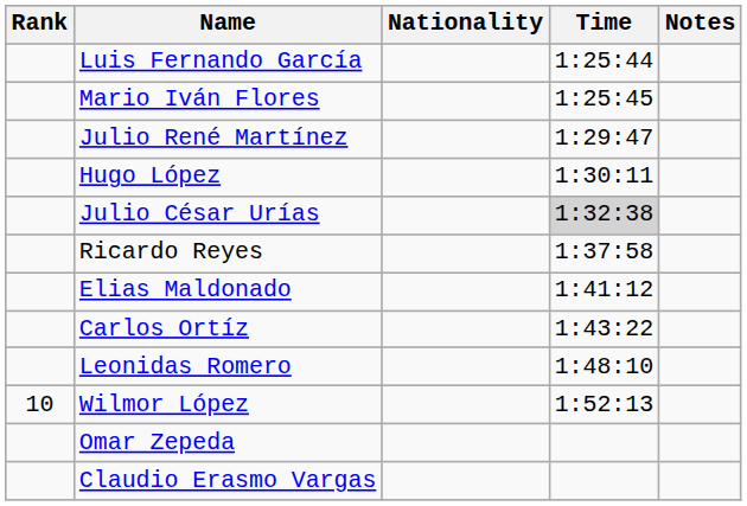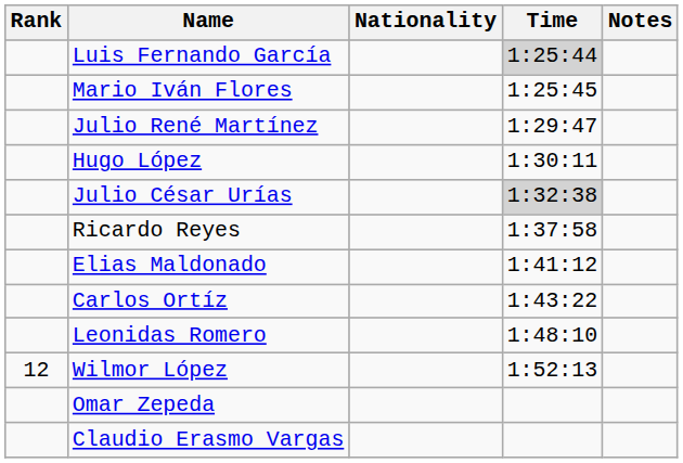Luis Fernando García | Time: no background -> lightgrey background
Wilmor López | Rank: 10 -> 12
